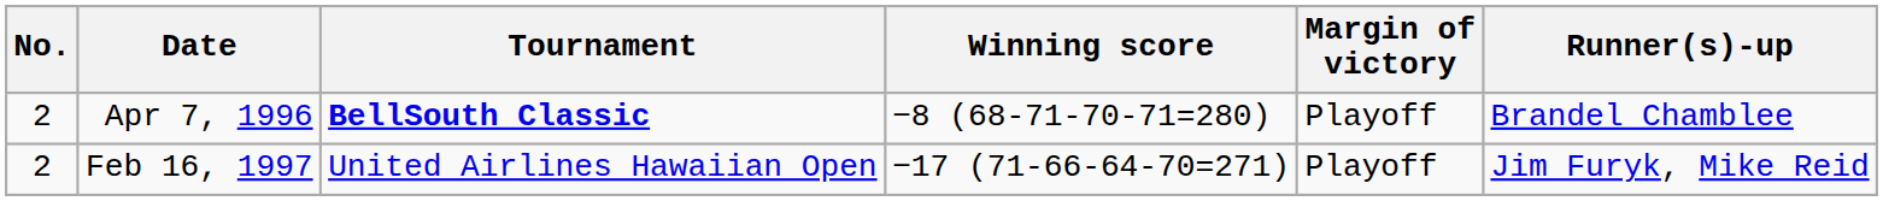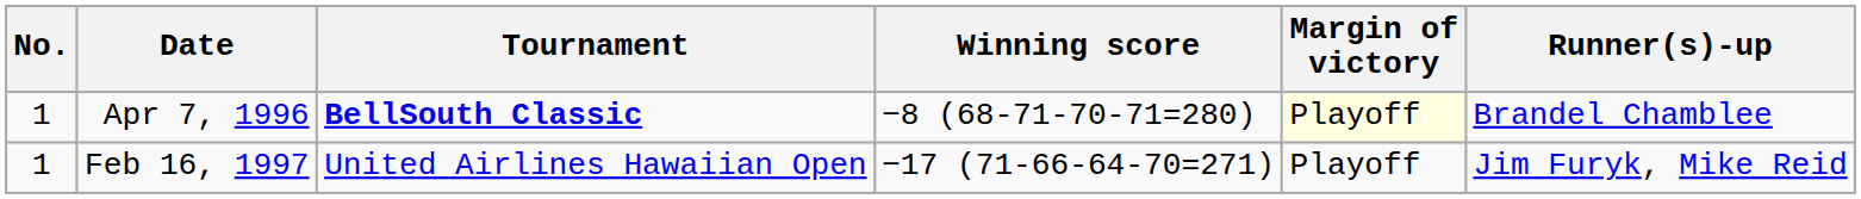Apr 7, 1996 | No.: 2 -> 1
Apr 7, 1996 | Margin of victory: no background -> lightyellow background
Feb 16, 1997 | No.: 2 -> 1
